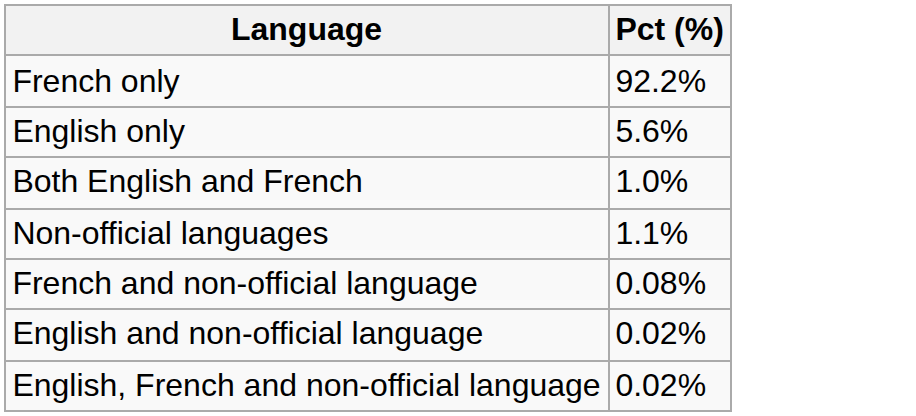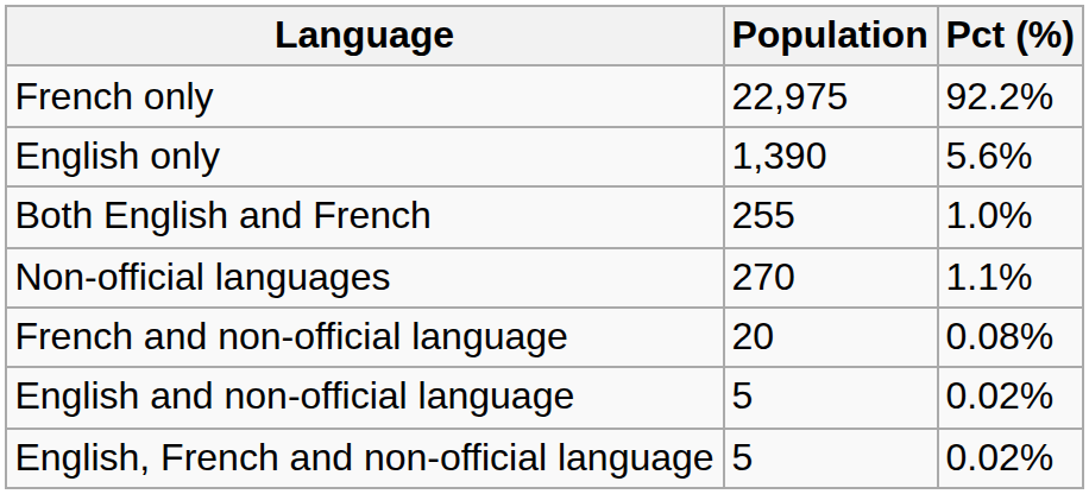+ column: Population | 22,975 | 1,390 | 255 | 270 | 20 | 5 | 5
